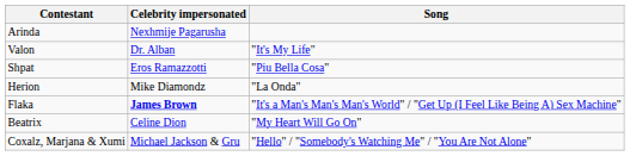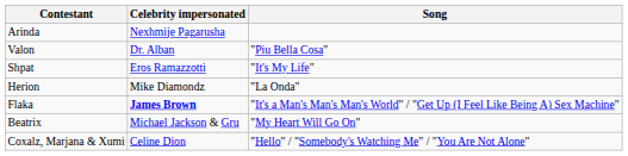Valon | Song: "It's My Life" -> "Piu Bella Cosa"
Shpat | Song: "Piu Bella Cosa" -> "It's My Life"
Beatrix | Celebrity impersonated: Celine Dion -> Michael Jackson & Gru
Coxalz, Marjana & Xumi | Celebrity impersonated: Michael Jackson & Gru -> Celine Dion
